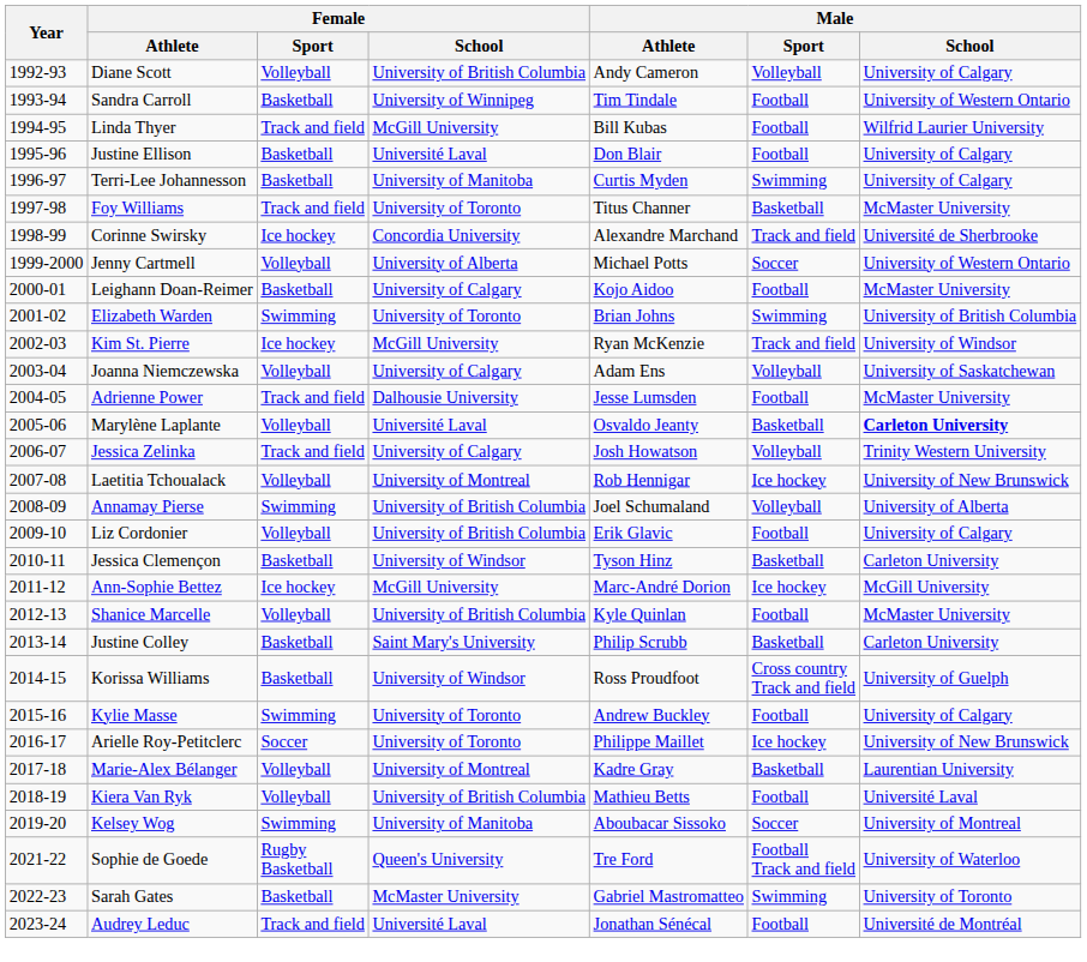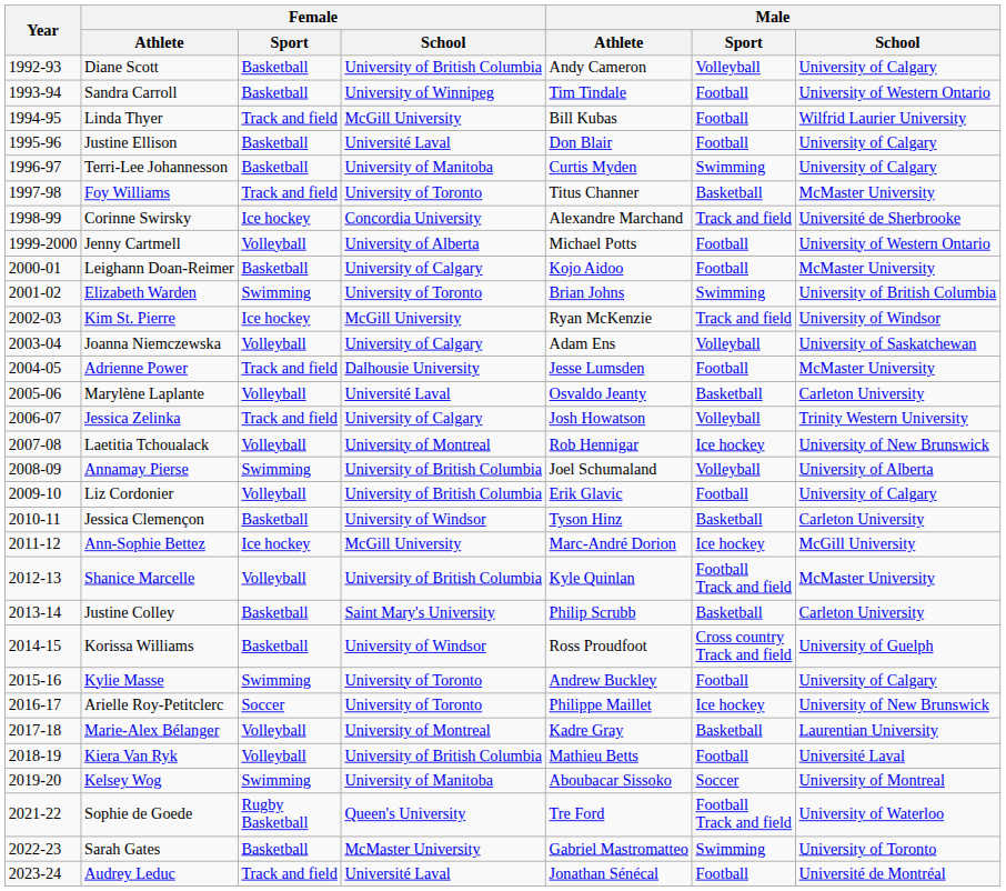Diane Scott | Female / Sport: Volleyball -> Basketball
Jenny Cartmell | Male / Sport: Soccer -> Football
Marylène Laplante | Male / School: bold -> normal
Shanice Marcelle | Male / Sport: Football -> Football Track and field
